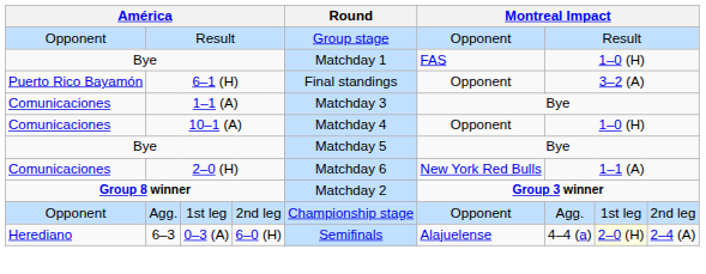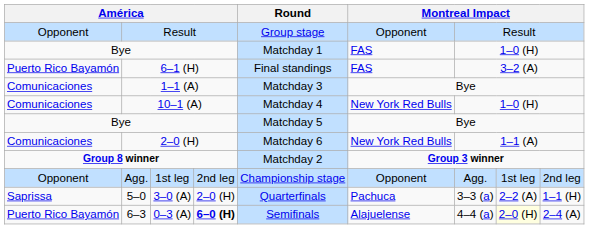6–1 (H) | column 6: Opponent -> FAS
10–1 (A) | column 6: Opponent -> New York Red Bulls
+ row: Saprissa | 5–0 | 3–0 (A) | 2–0 (H) | Quarterfinals | Pachuca | 3–3 (a) | 2–2 (A) | 1–1 (H)
6–3 | column 1: Herediano -> Puerto Rico Bayamón
6–3 | column 4: normal -> bold
